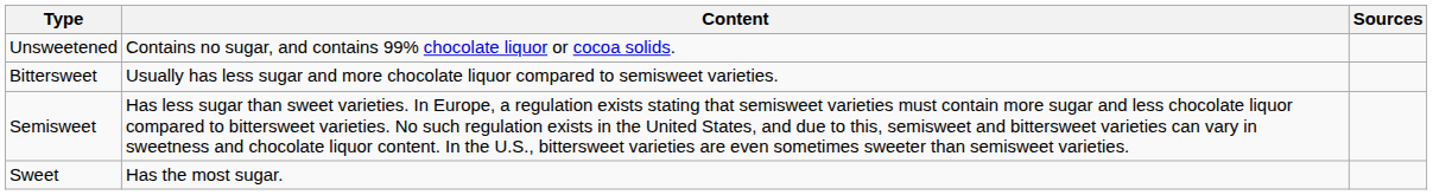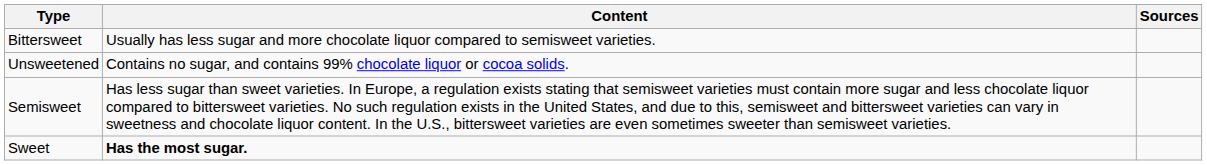rows swapped: Unsweetened <-> Bittersweet
Sweet | Content: normal -> bold
